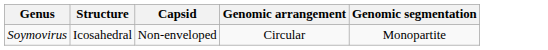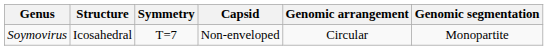+ column: Symmetry | T=7
